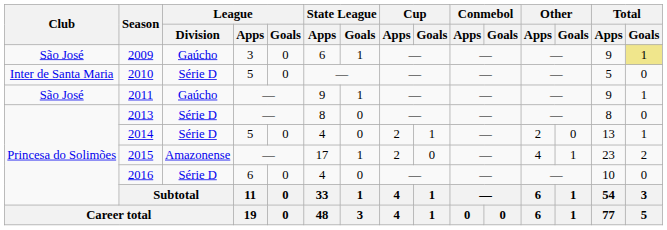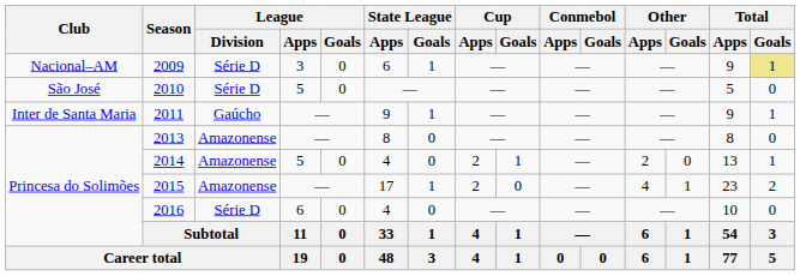2009 | Club: São José -> Nacional–AM
2009 | League / Division: Gaúcho -> Série D
2010 | Club: Inter de Santa Maria -> São José
2011 | Club: São José -> Inter de Santa Maria
2013 | League / Division: Série D -> Amazonense
2014 | League / Division: Série D -> Amazonense
